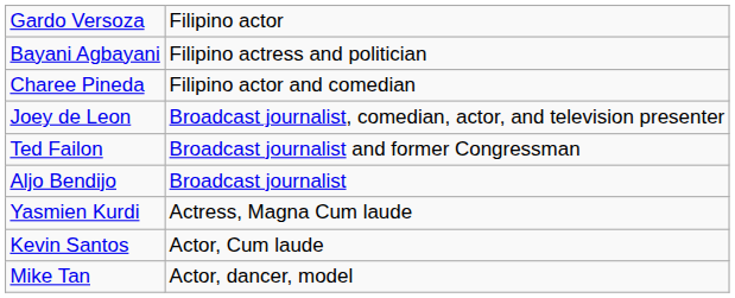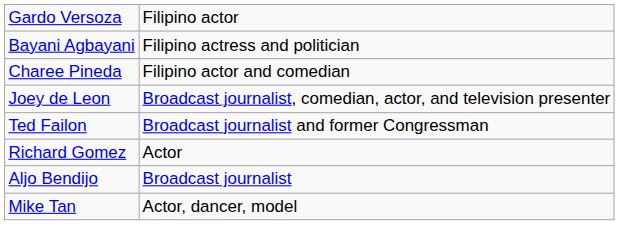+ row: Richard Gomez | Actor
- row: Yasmien Kurdi | Actress, Magna Cum laude
- row: Kevin Santos | Actor, Cum laude
